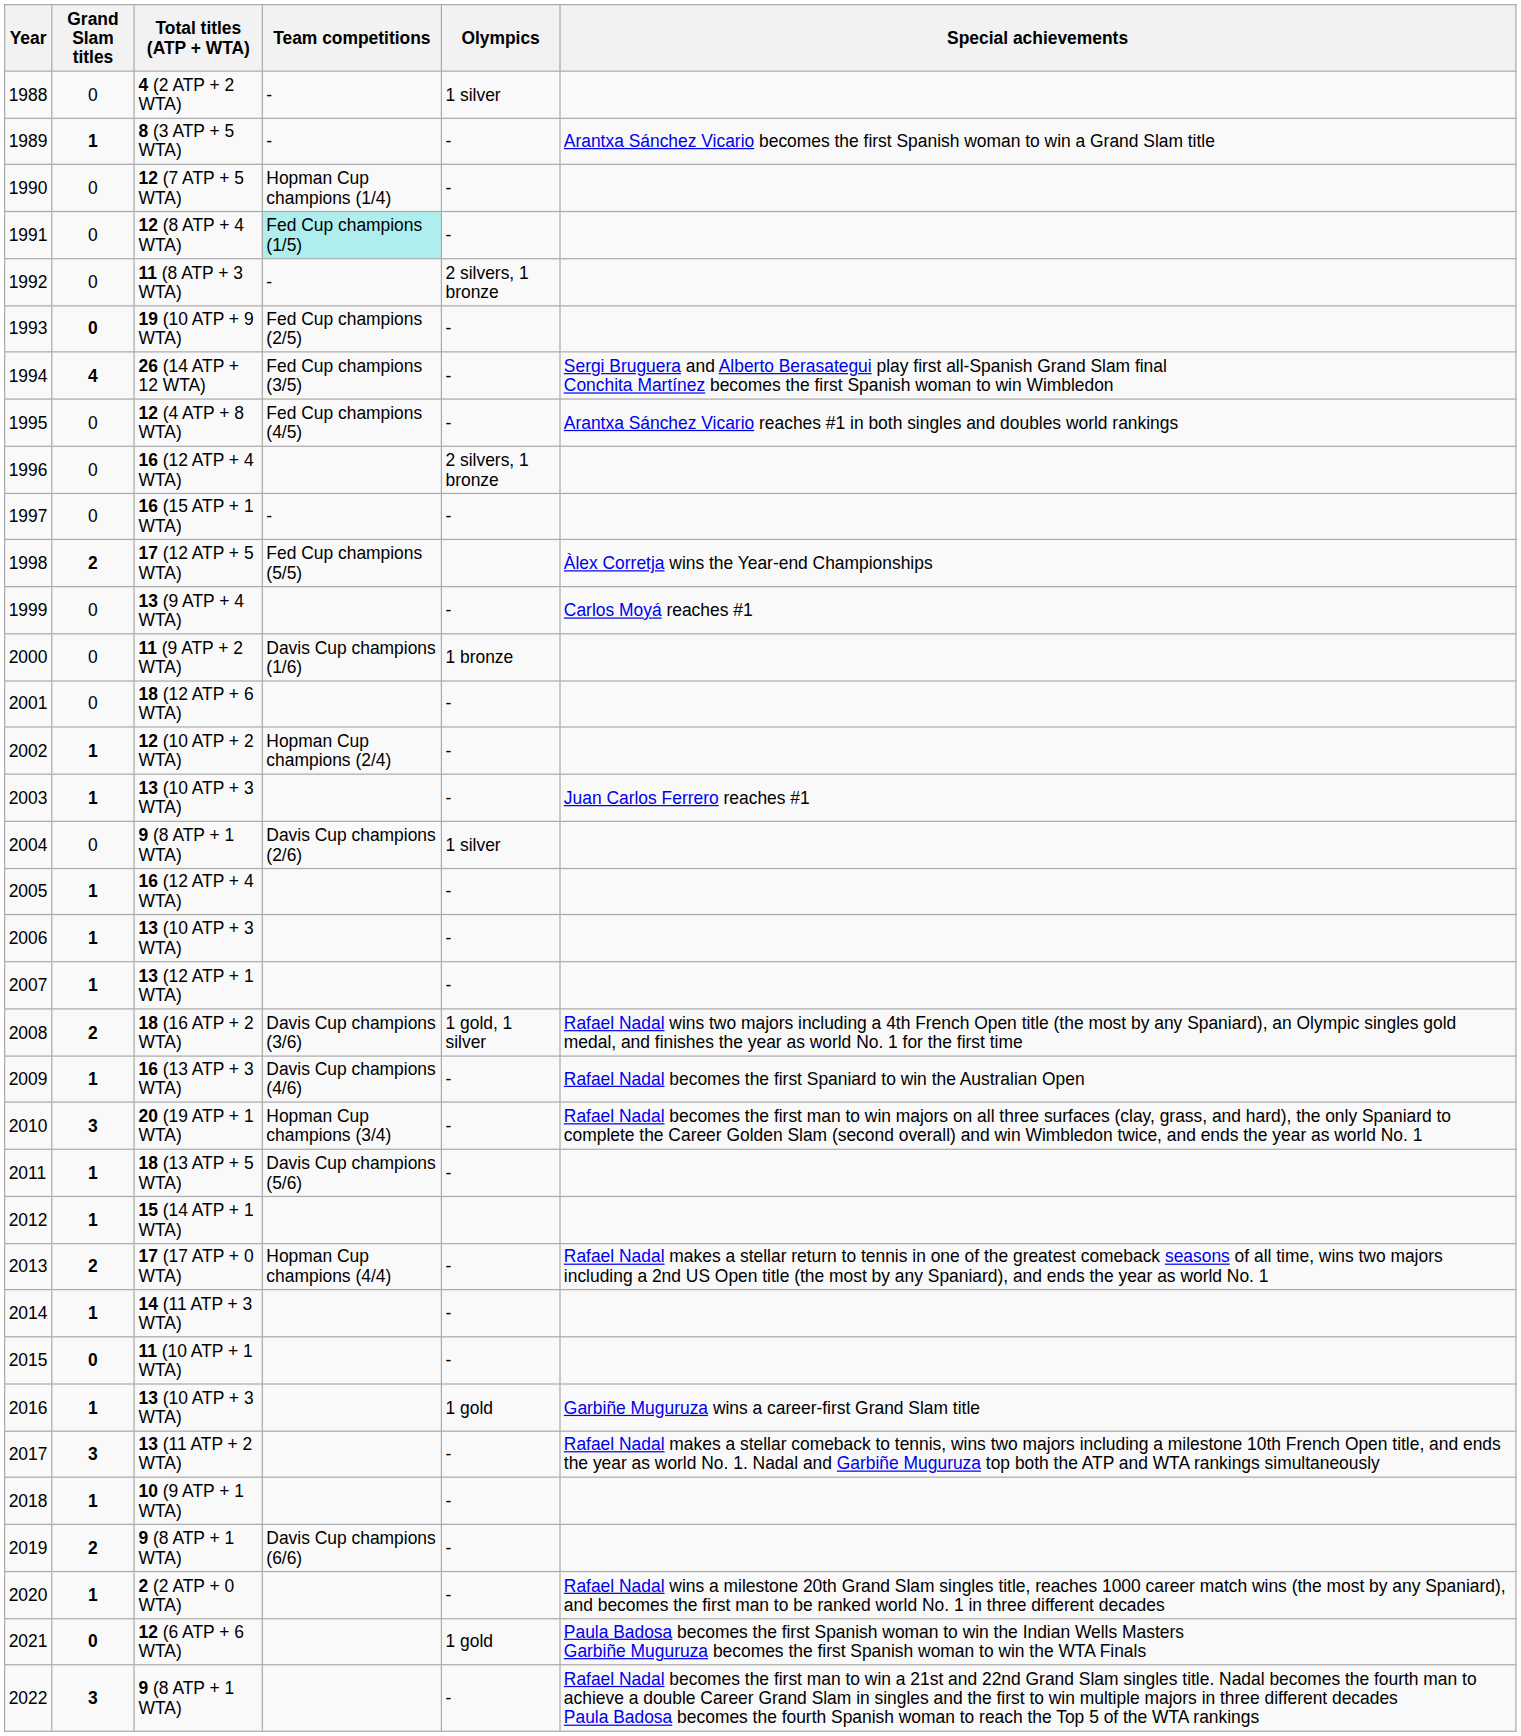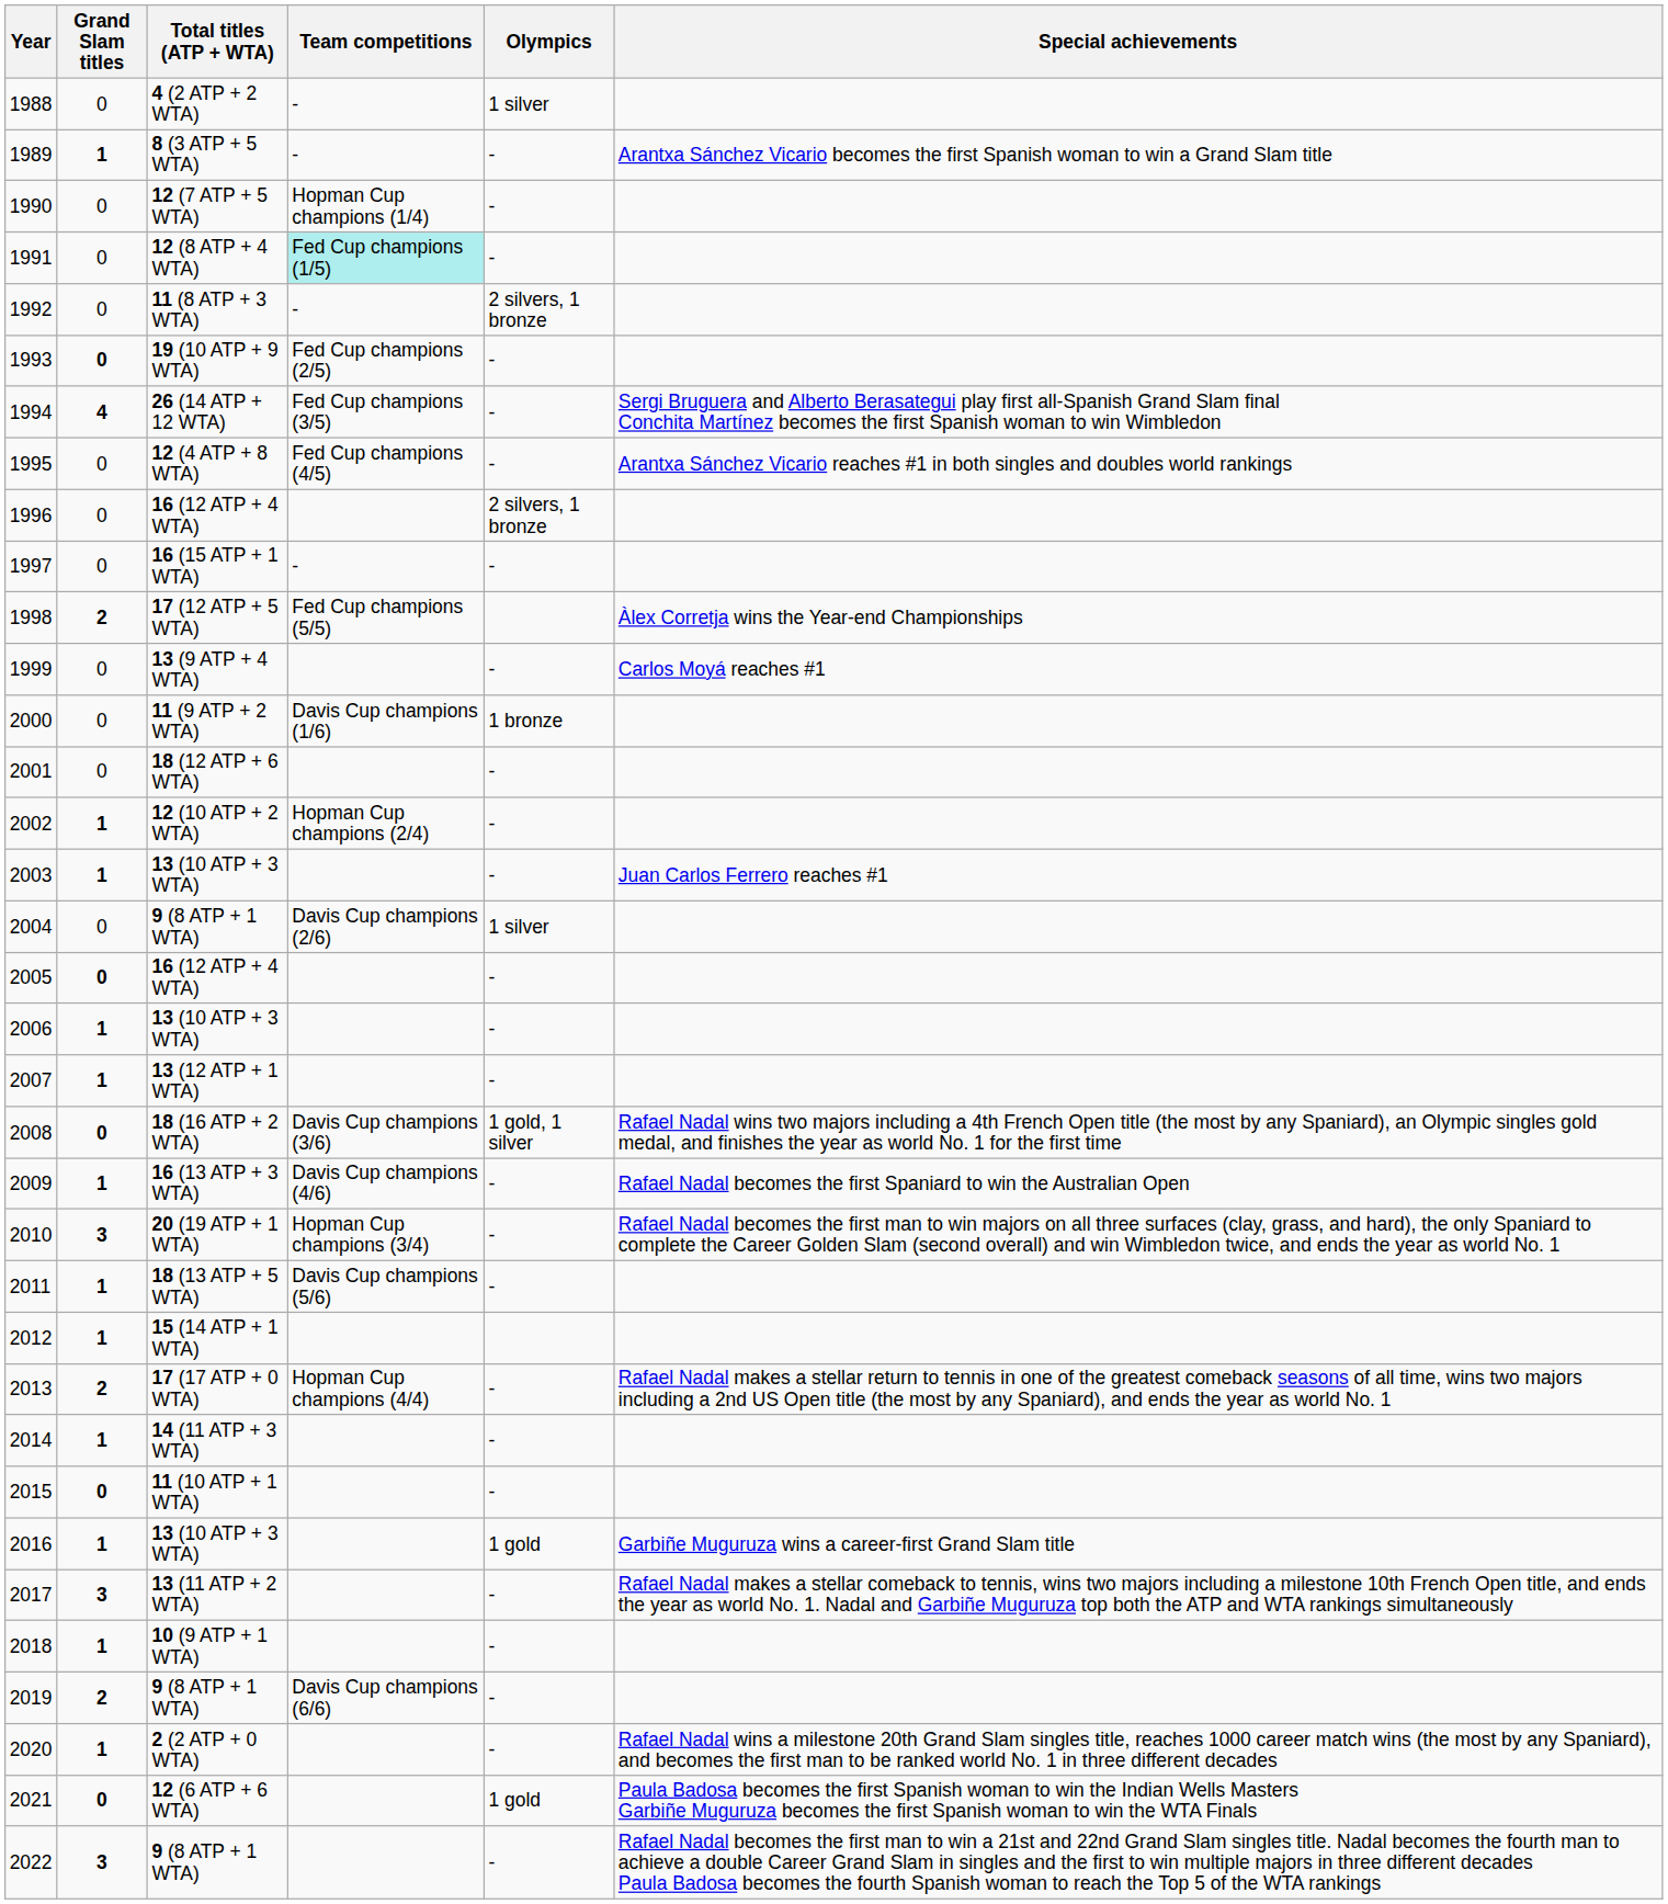2005 | Grand Slam titles: 1 -> 0
2008 | Grand Slam titles: 2 -> 0
